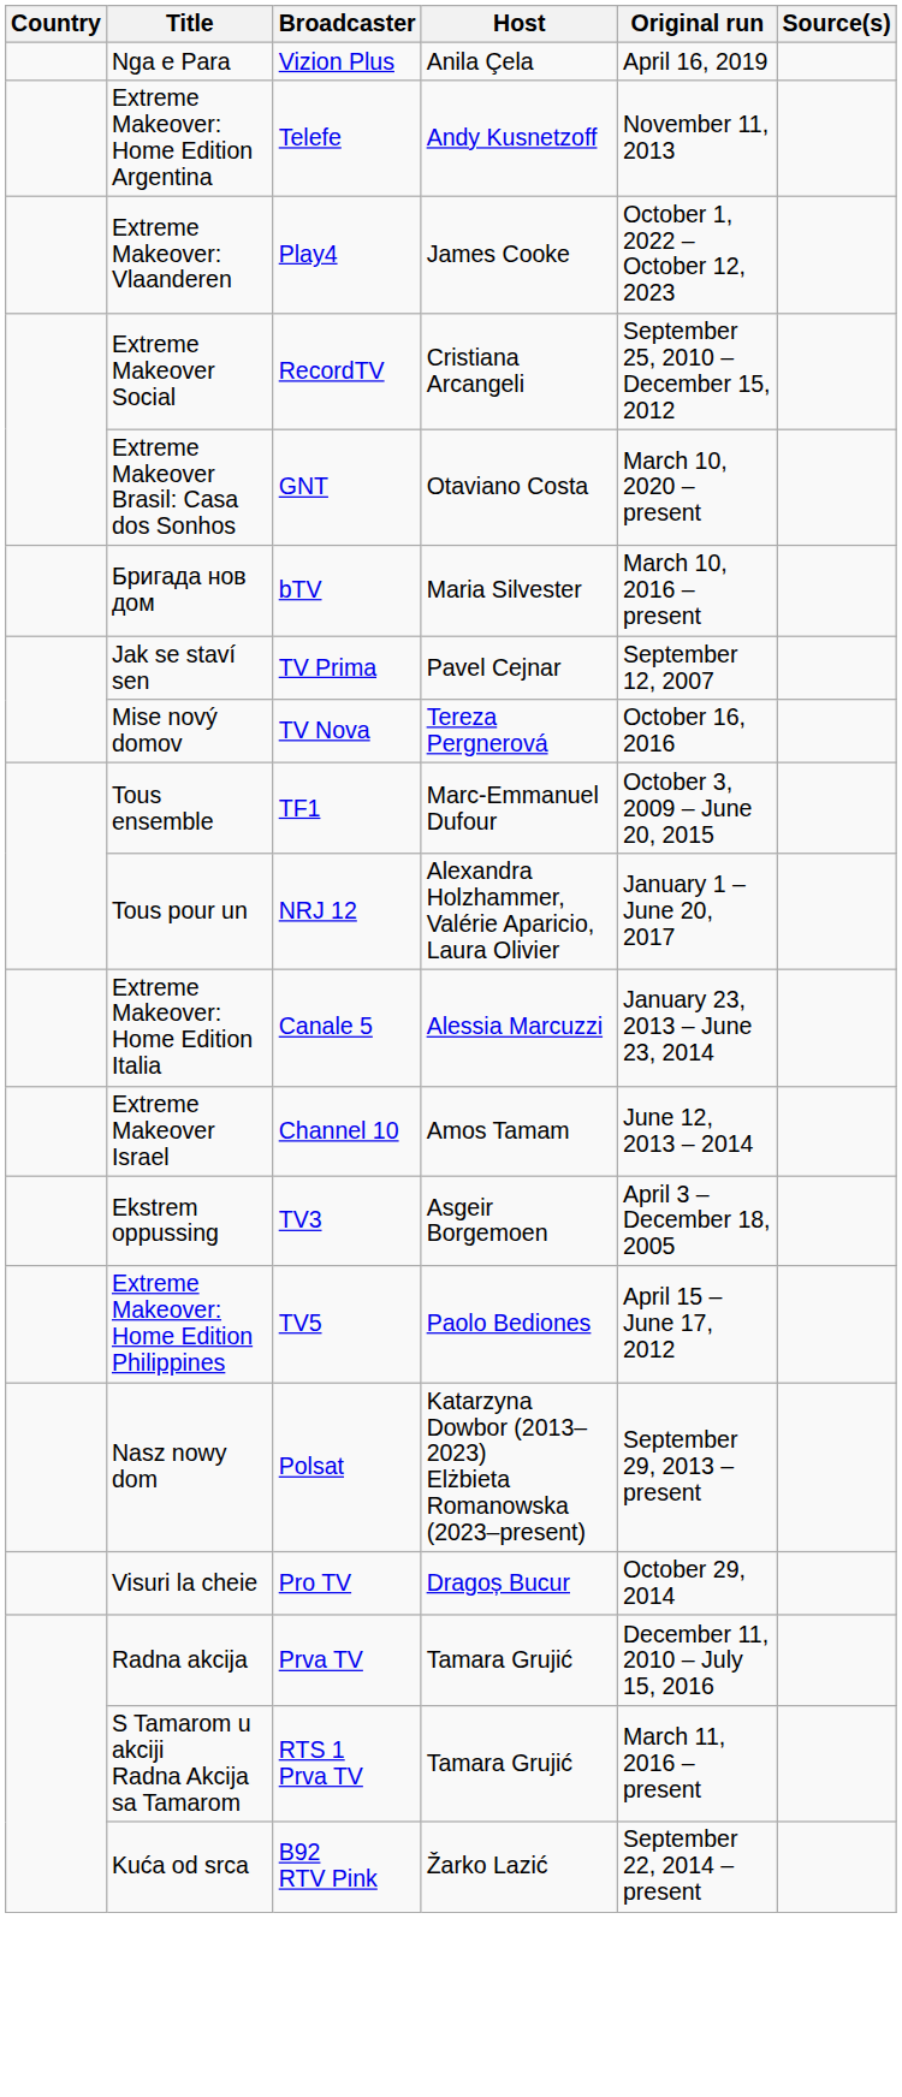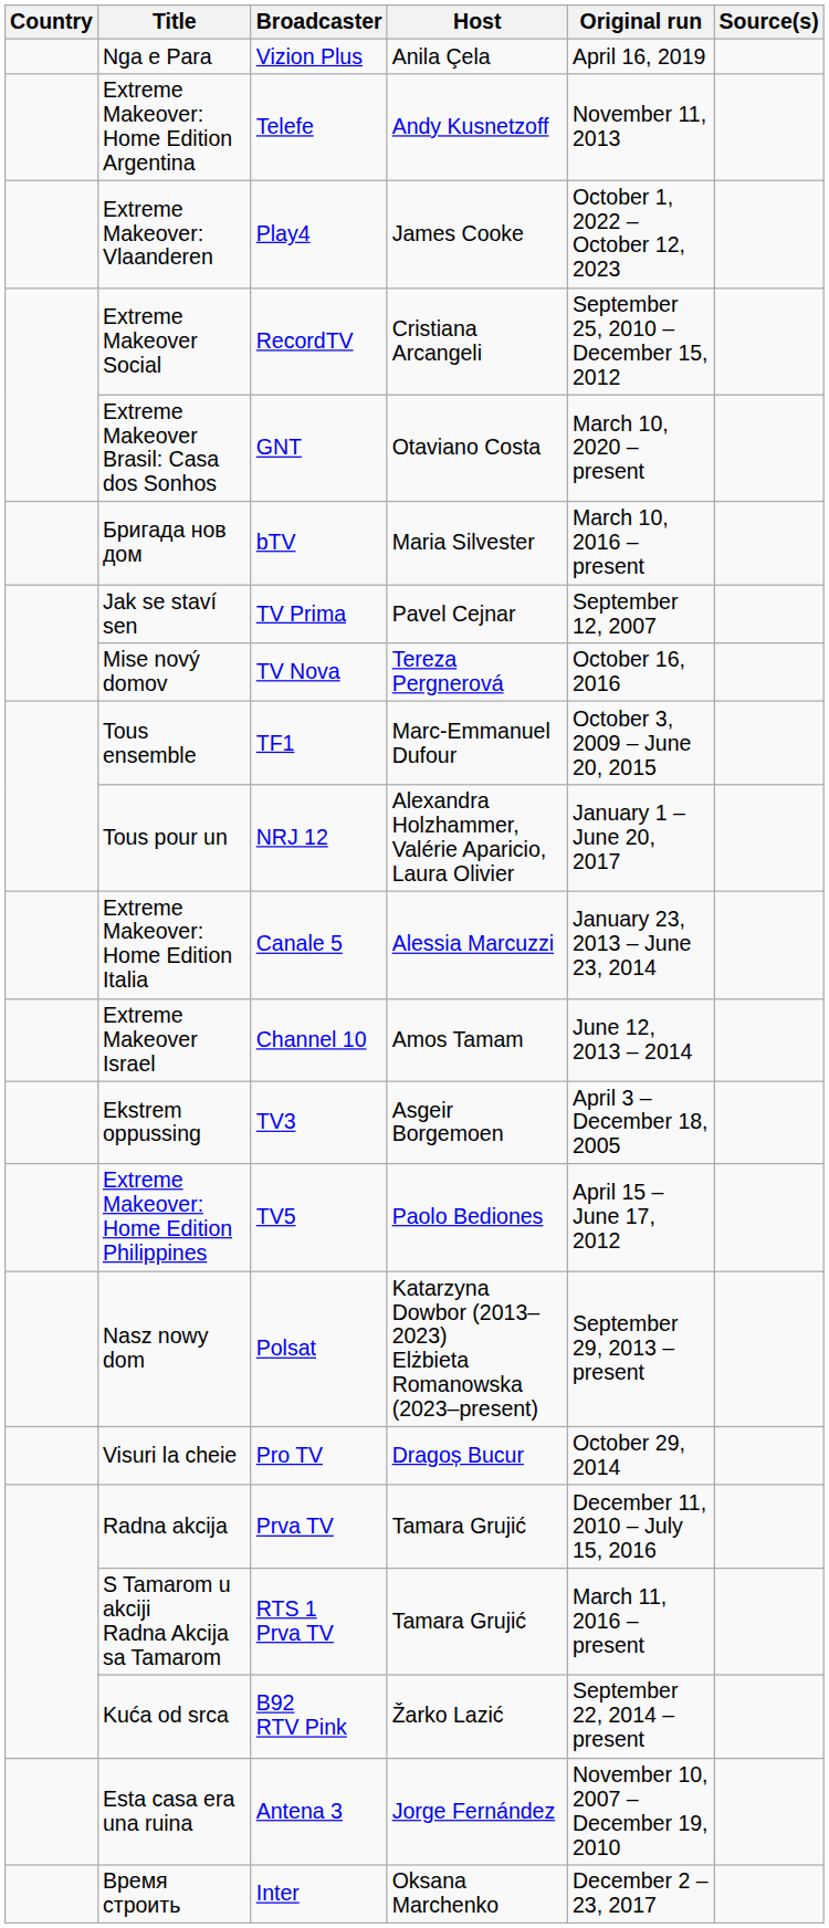+ row: Esta casa era una ruina | Antena 3 | Jorge Fernández | November 10, 2007 – December 19, 2010
+ row: Время строить | Inter | Oksana Marchenko | December 2 – 23, 2017
